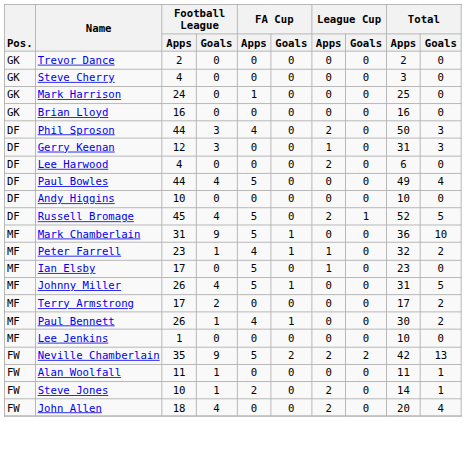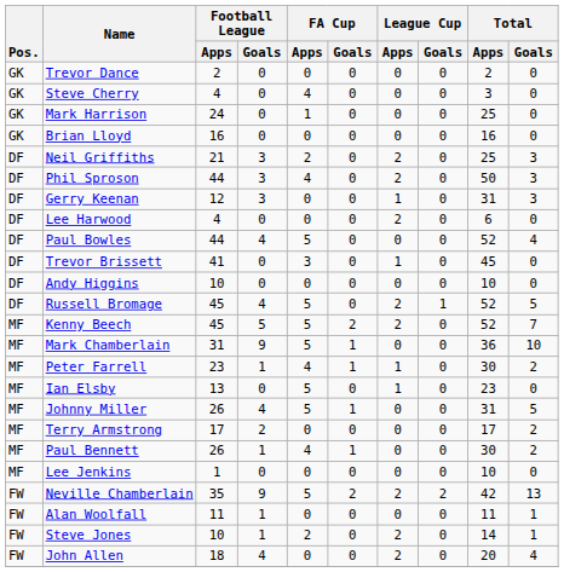Steve Cherry | FA Cup / Apps: 0 -> 4
+ row: DF | Neil Griffiths | 21 | 3 | 2 | 0 | 2 | 0 | 25 | 3
Paul Bowles | Total / Apps: 49 -> 52
+ row: DF | Trevor Brissett | 41 | 0 | 3 | 0 | 1 | 0 | 45 | 0
+ row: MF | Kenny Beech | 45 | 5 | 5 | 2 | 2 | 0 | 52 | 7
Peter Farrell | Total / Apps: 32 -> 30
Ian Elsby | Football League / Apps: 17 -> 13
